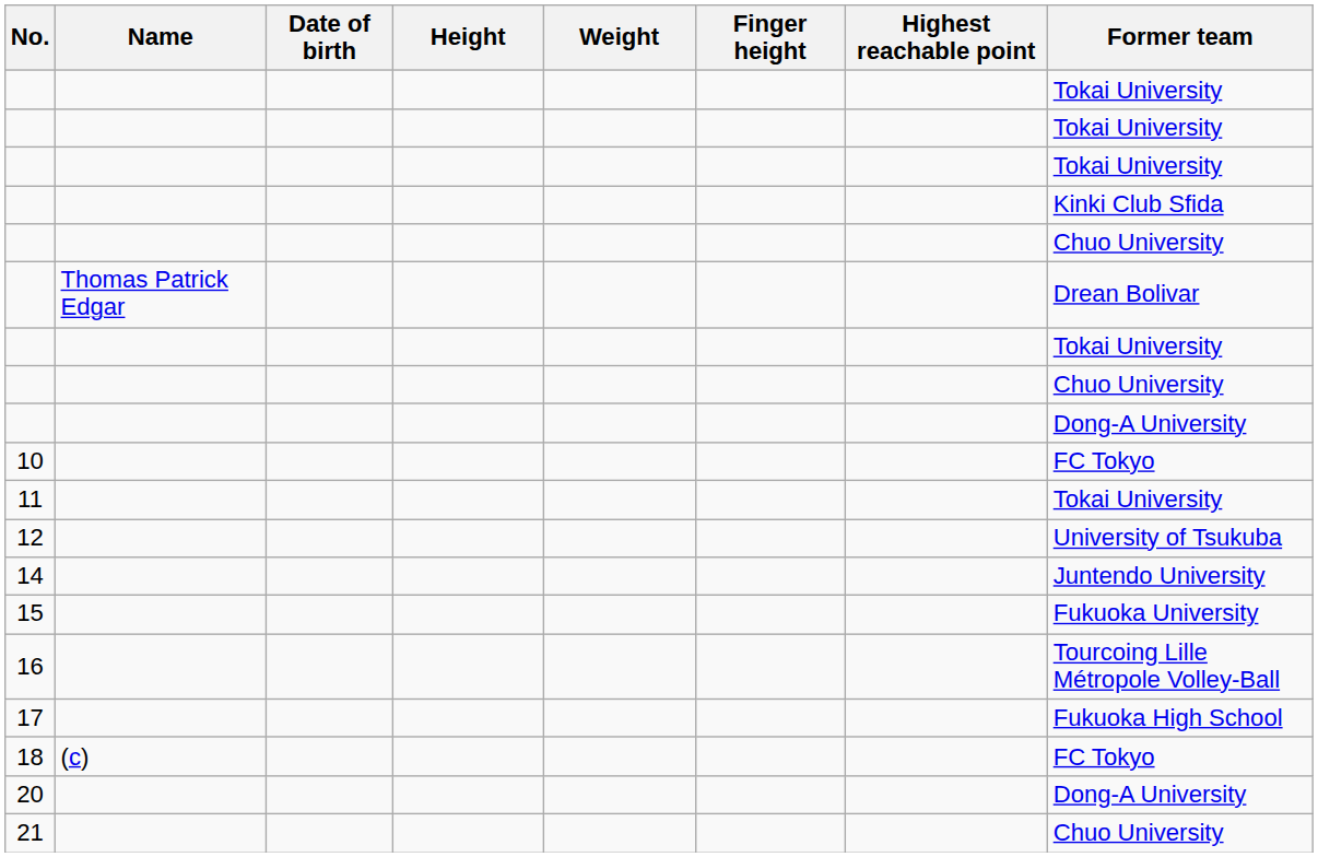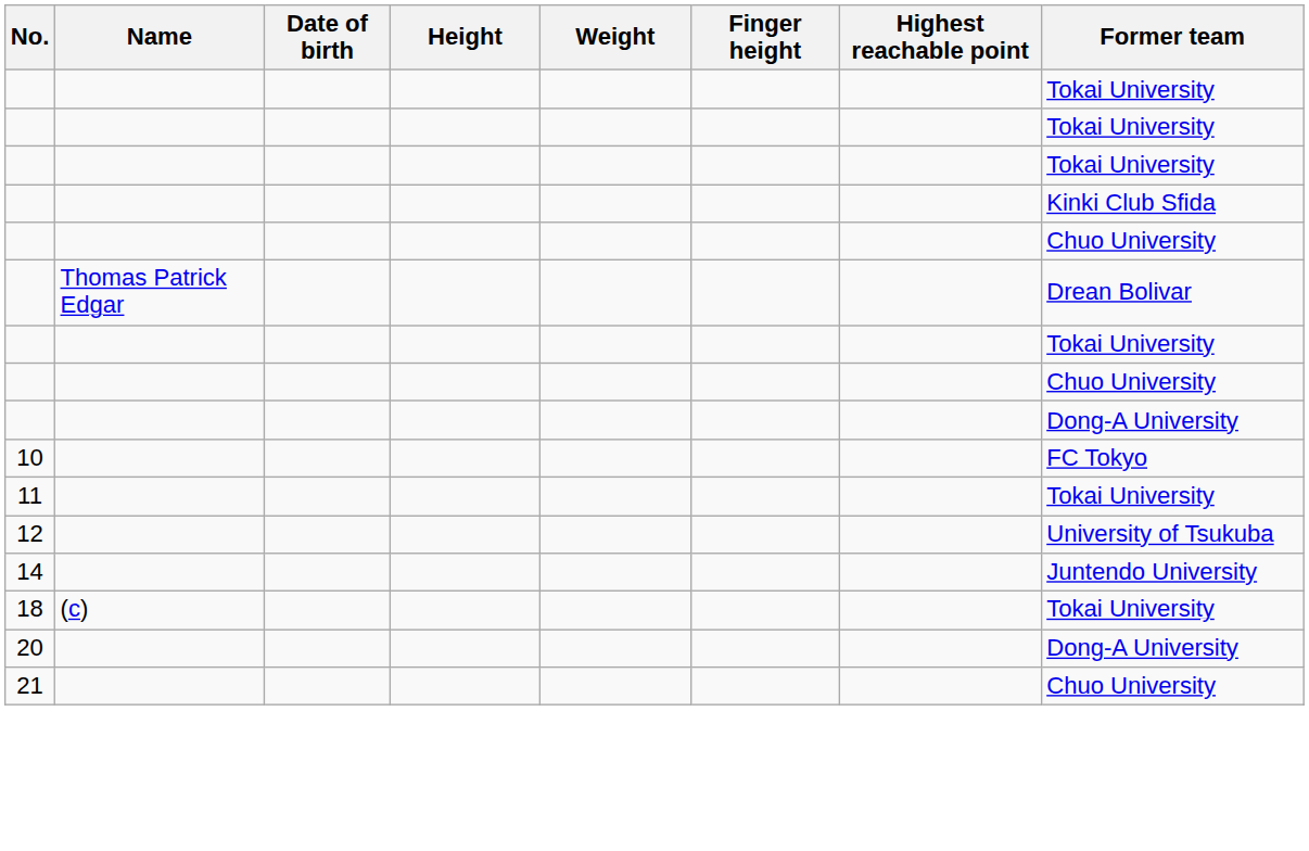- row: 15 | Fukuoka University
- row: 16 | Tourcoing Lille Métropole Volley-Ball
- row: 17 | Fukuoka High School
18 | Former team: FC Tokyo -> Tokai University
